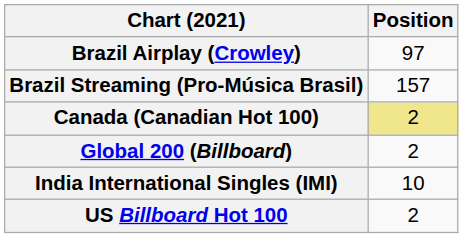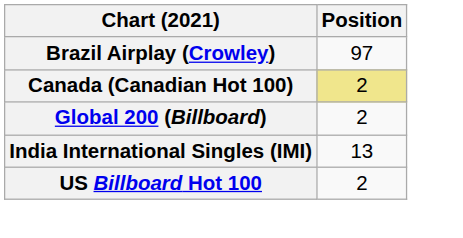- row: Brazil Streaming (Pro-Música Brasil) | 157
India International Singles (IMI) | Position: 10 -> 13
